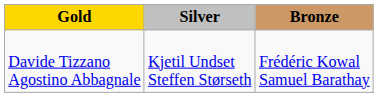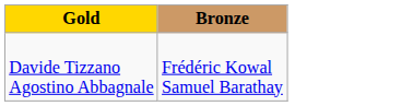- column: Silver | Kjetil Undset Steffen Størseth
